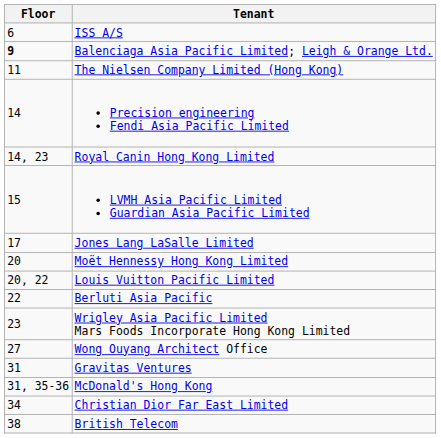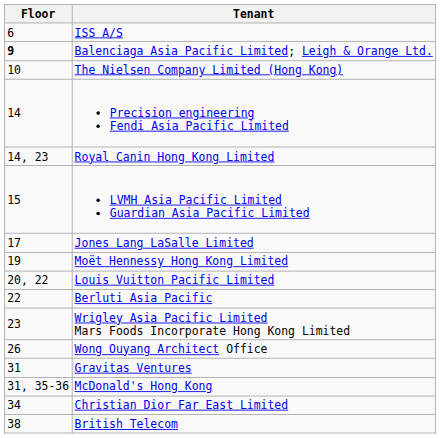The Nielsen Company Limited (Hong Kong) | Floor: 11 -> 10
Moët Hennessy Hong Kong Limited | Floor: 20 -> 19
Wong Ouyang Architect Office | Floor: 27 -> 26
